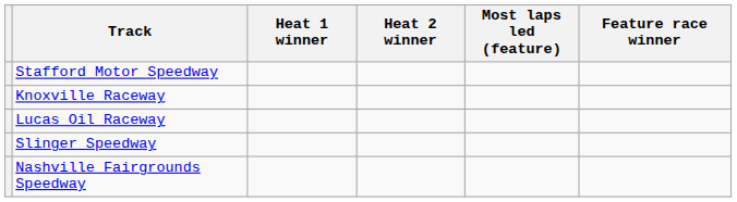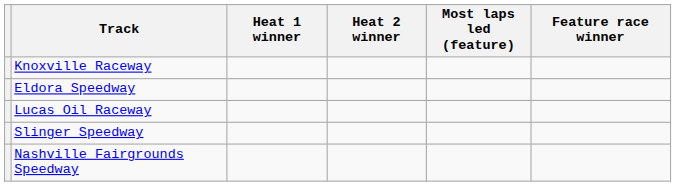- row: Stafford Motor Speedway
+ row: Eldora Speedway
